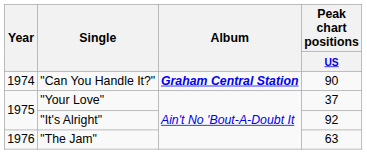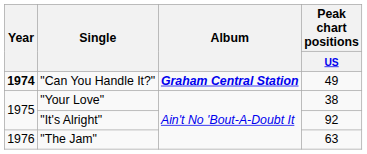"Can You Handle It?" | Year: normal -> bold
"Can You Handle It?" | Peak chart positions / US: 90 -> 49
"Your Love" | Peak chart positions / US: 37 -> 38
